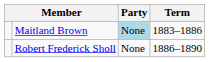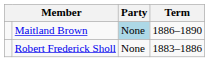Maitland Brown | Term: 1883–1886 -> 1886–1890
Robert Frederick Sholl | Term: 1886–1890 -> 1883–1886
